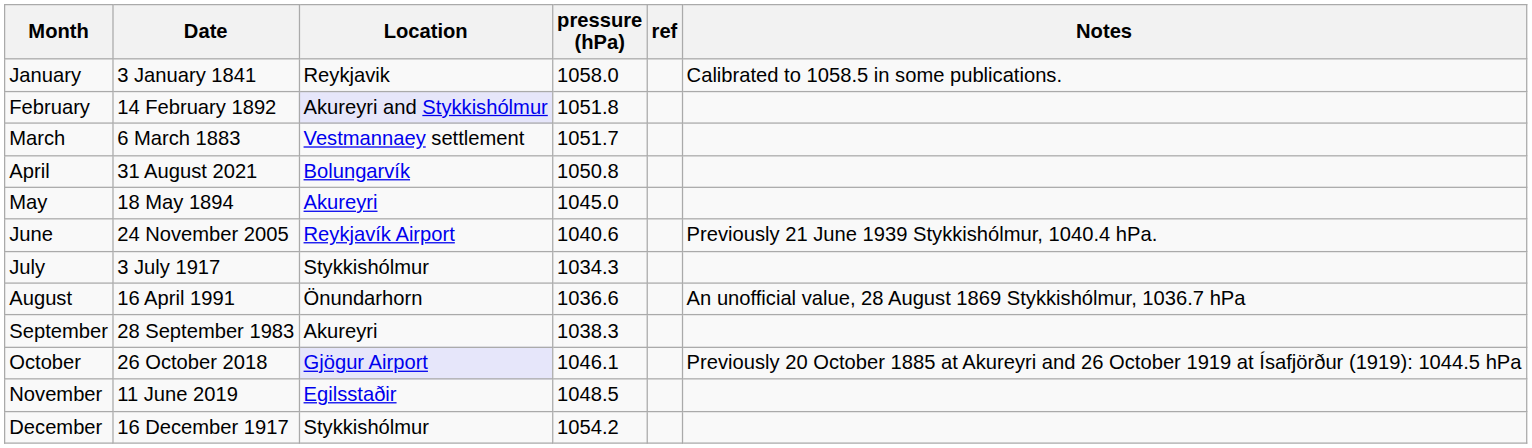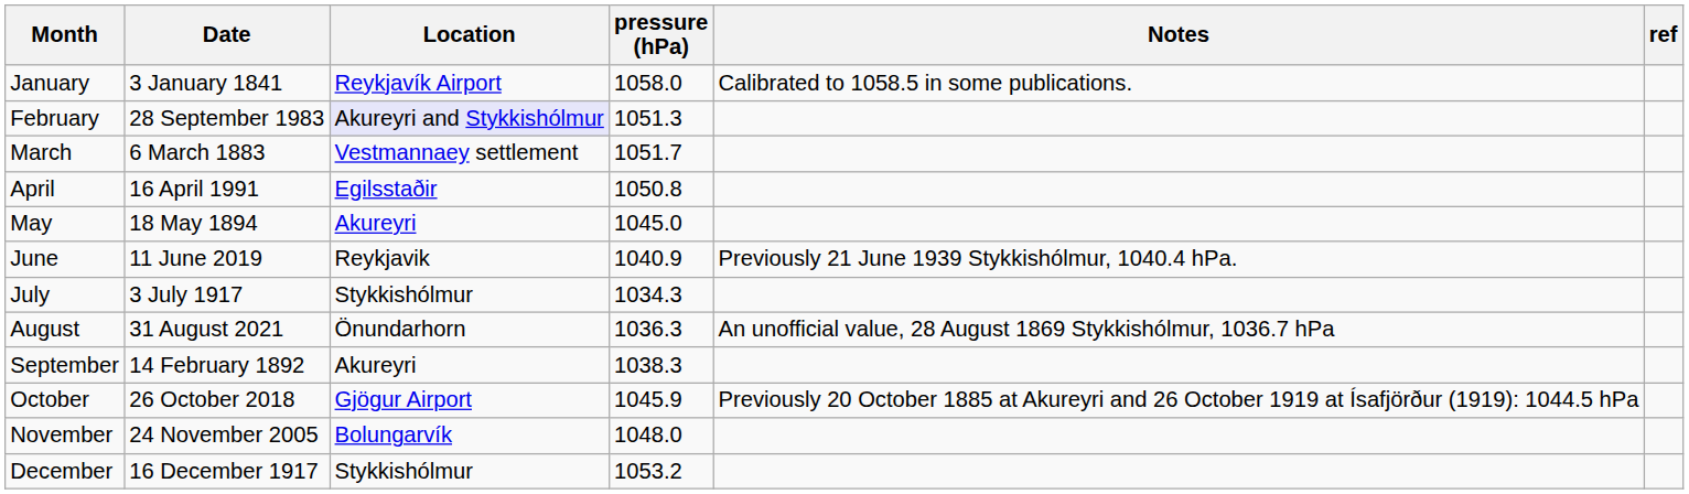columns swapped: ref <-> Notes
January | Location: Reykjavik -> Reykjavík Airport
February | Date: 14 February 1892 -> 28 September 1983
February | pressure (hPa): 1051.8 -> 1051.3
April | Date: 31 August 2021 -> 16 April 1991
April | Location: Bolungarvík -> Egilsstaðir
June | Date: 24 November 2005 -> 11 June 2019
June | Location: Reykjavík Airport -> Reykjavik
June | pressure (hPa): 1040.6 -> 1040.9
August | Date: 16 April 1991 -> 31 August 2021
August | pressure (hPa): 1036.6 -> 1036.3
September | Date: 28 September 1983 -> 14 February 1892
October | Location: lavender background -> no background
October | pressure (hPa): 1046.1 -> 1045.9
November | Date: 11 June 2019 -> 24 November 2005
November | Location: Egilsstaðir -> Bolungarvík
November | pressure (hPa): 1048.5 -> 1048.0
December | pressure (hPa): 1054.2 -> 1053.2
